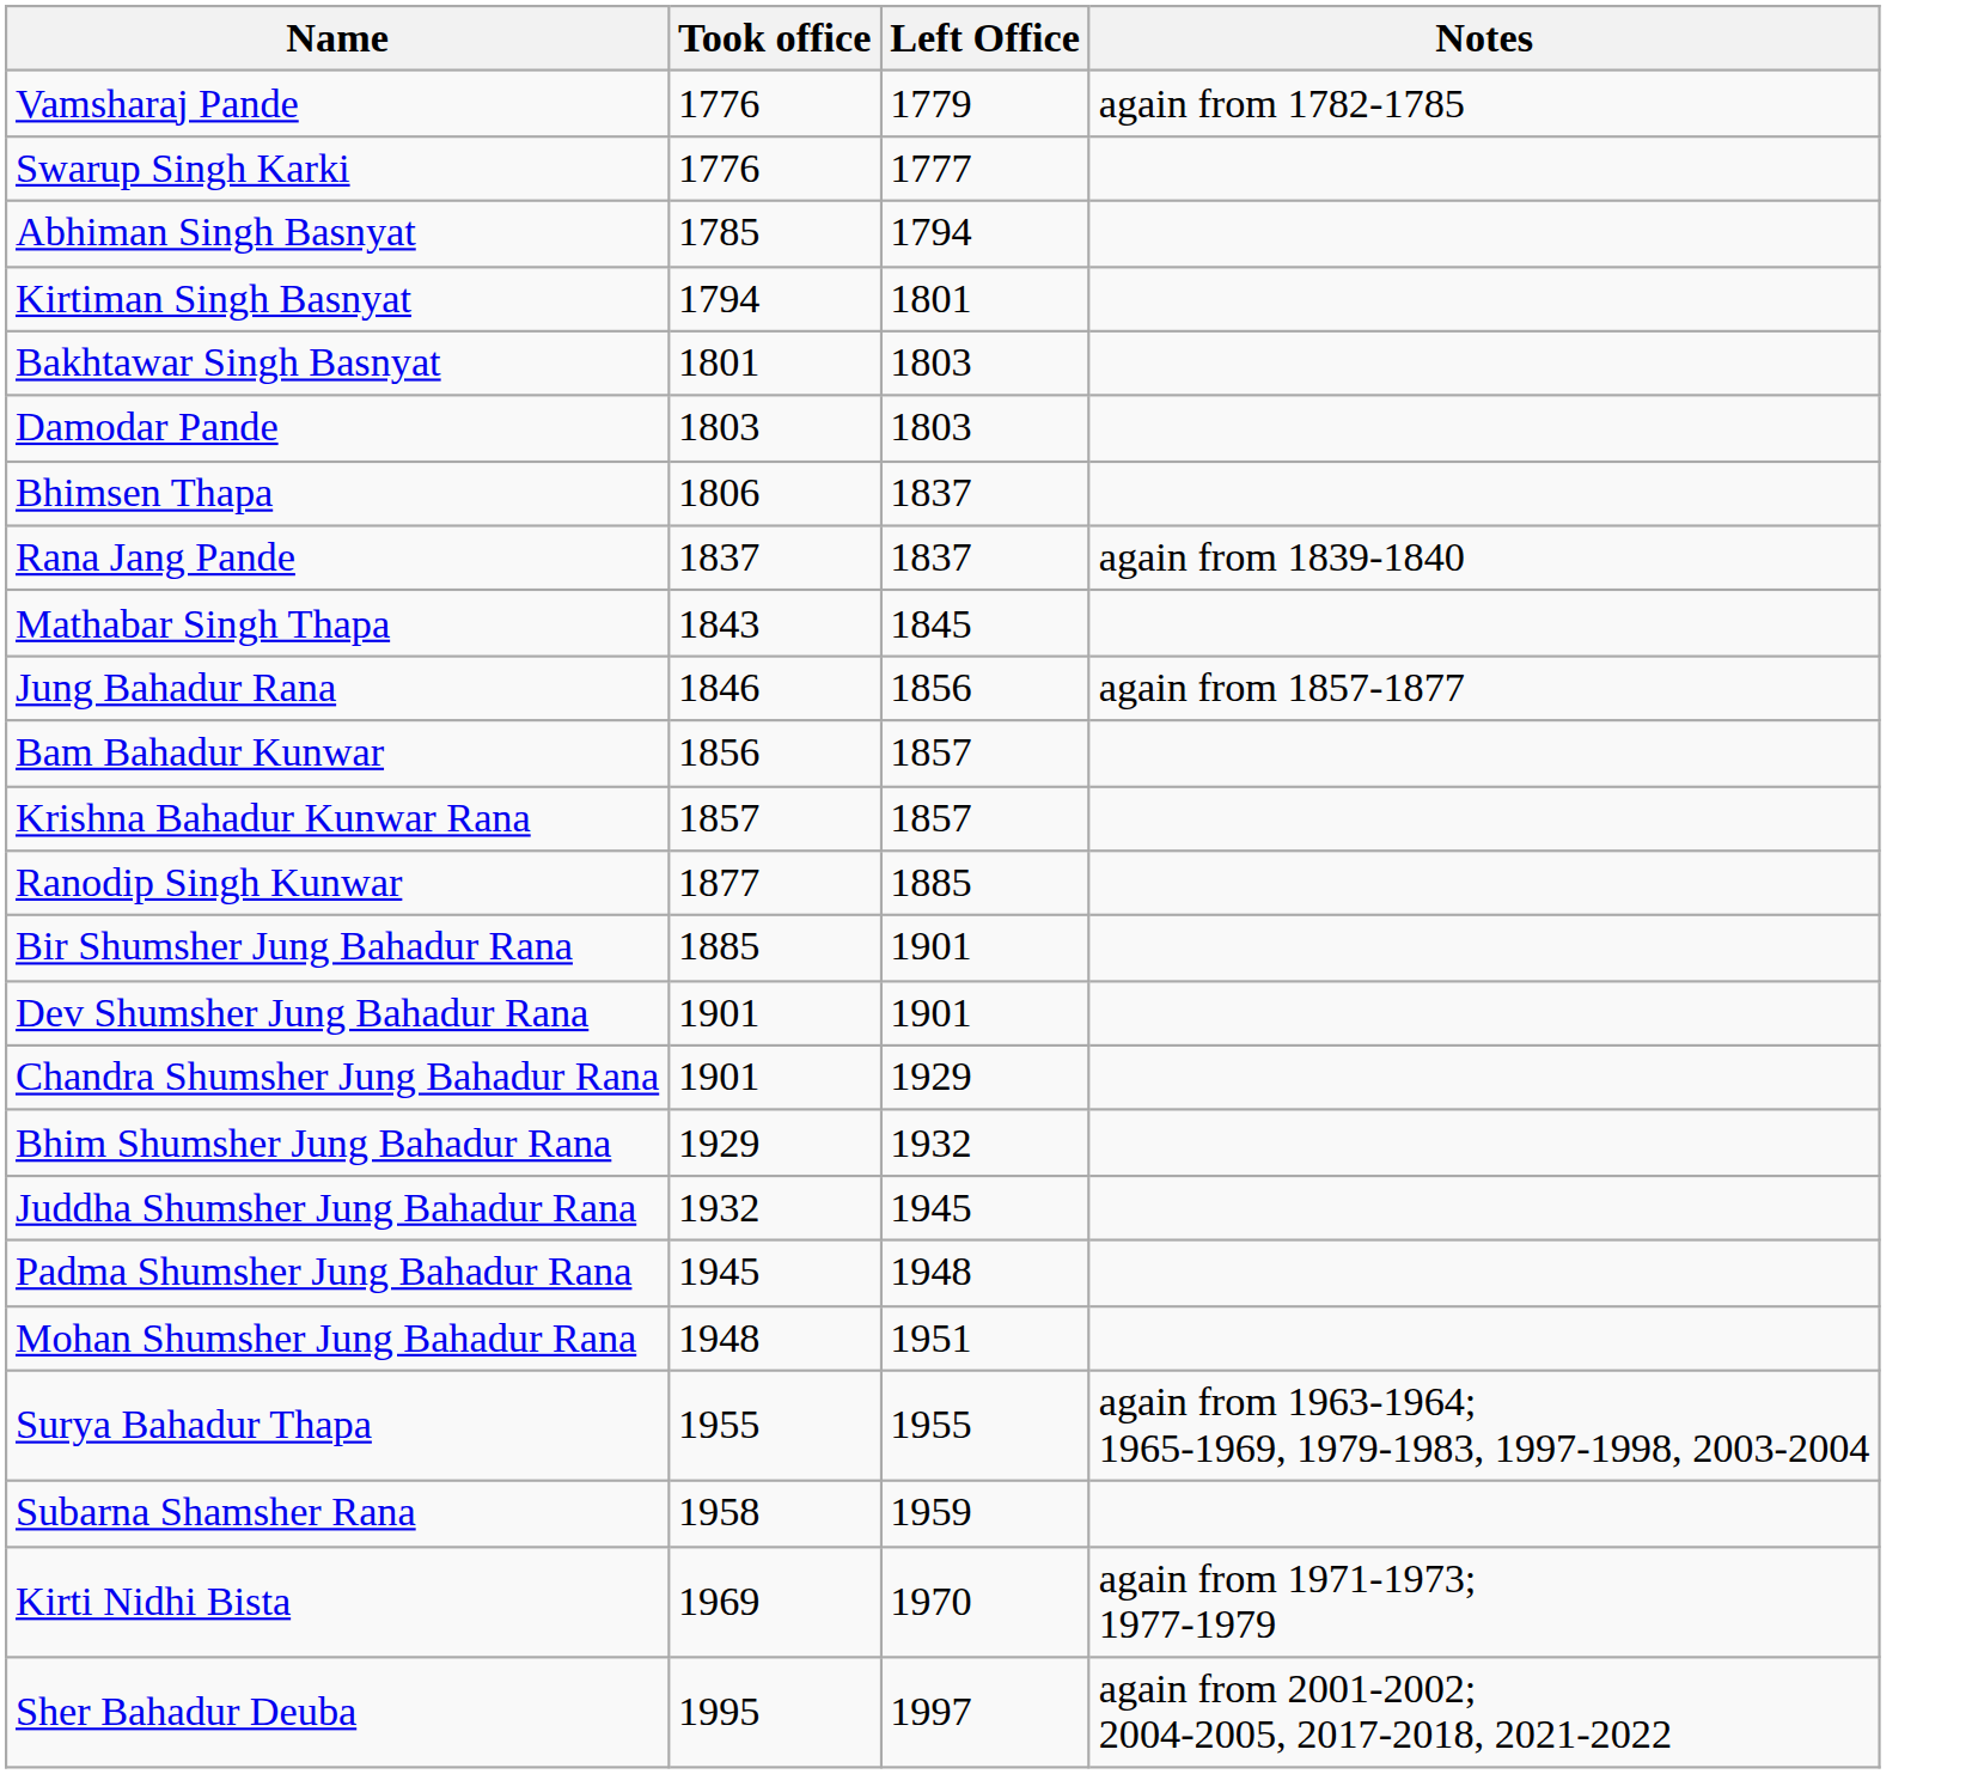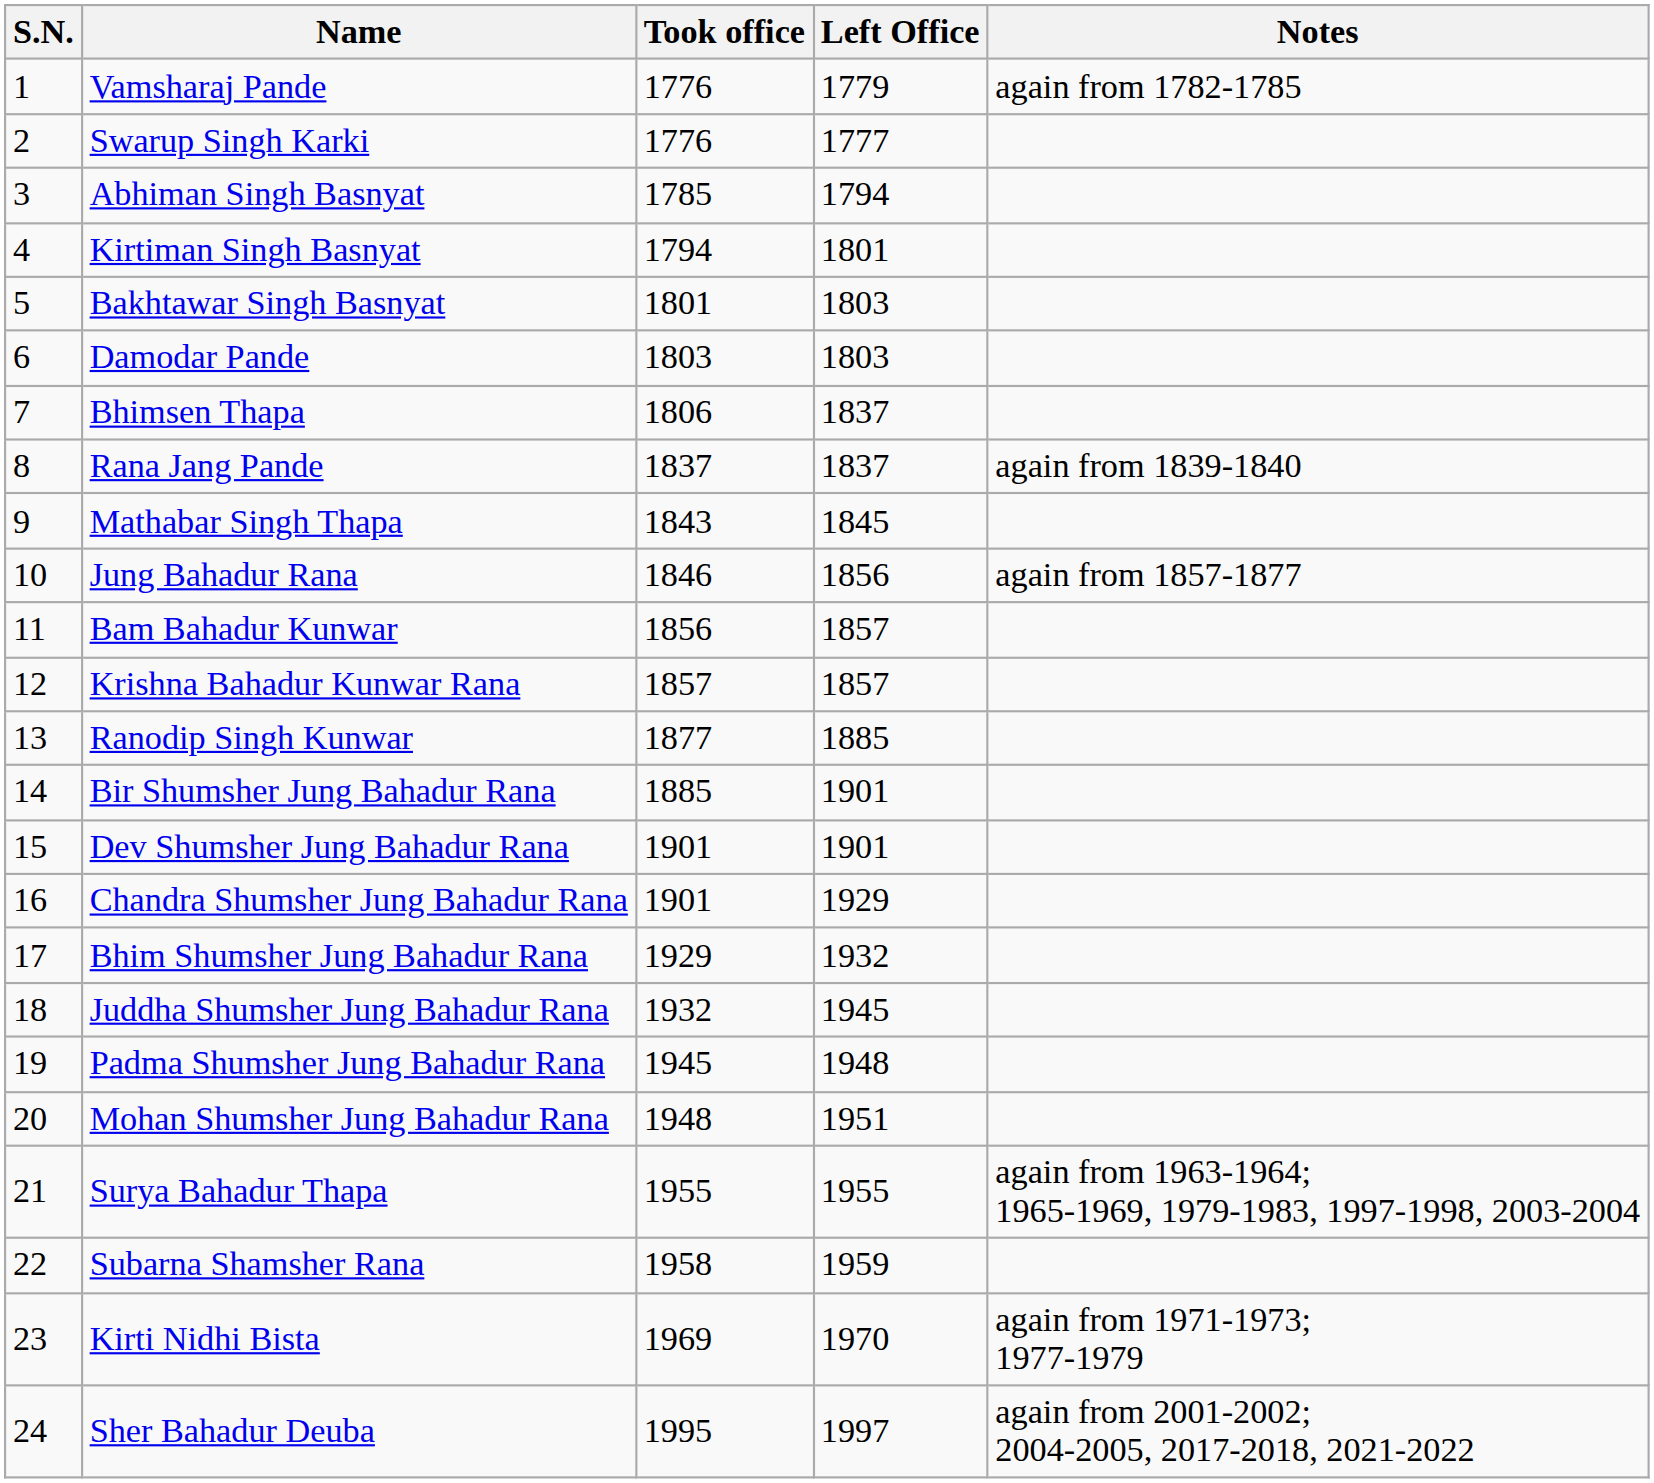+ column: S.N. | 1 | 2 | 3 | 4 | 5 | 6 | 7 | 8 | 9 | 10 | 11 | 12 | 13 | 14 | 15 | 16 | 17 | 18 | 19 | 20 | 21 | 22 | 23 | 24
